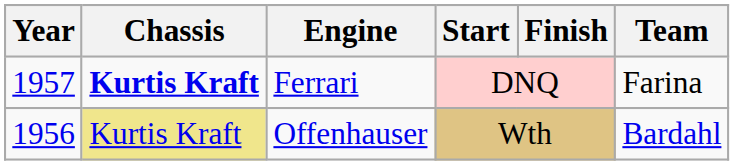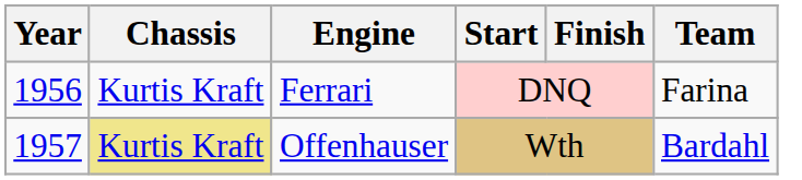Ferrari | Year: 1957 -> 1956
Ferrari | Chassis: bold -> normal
Offenhauser | Year: 1956 -> 1957
